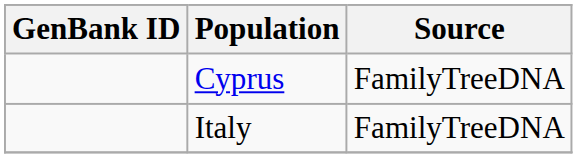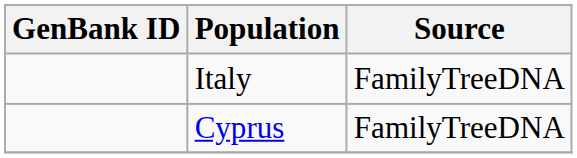rows swapped: Italy <-> Cyprus
